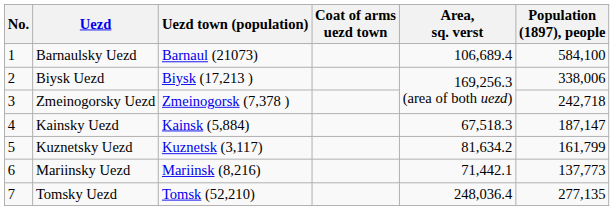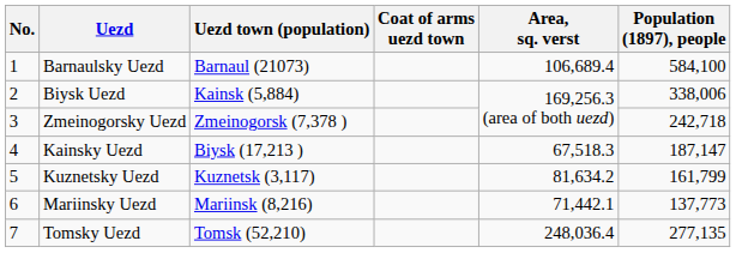Biysk Uezd | Uezd town (population): Biysk (17,213 ) -> Kainsk (5,884)
Kainsky Uezd | Uezd town (population): Kainsk (5,884) -> Biysk (17,213 )
